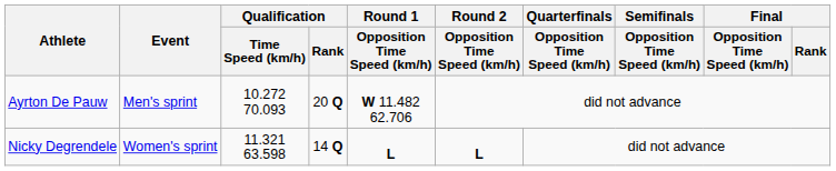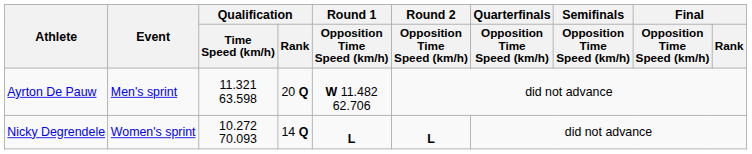Ayrton De Pauw | Qualification / Time Speed (km/h): 10.272 70.093 -> 11.321 63.598
Nicky Degrendele | Qualification / Time Speed (km/h): 11.321 63.598 -> 10.272 70.093
